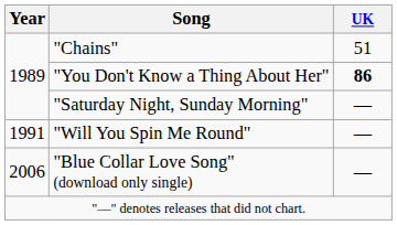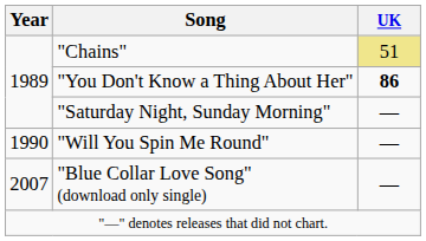"Chains" | UK: no background -> khaki background
"Will You Spin Me Round" | Year: 1991 -> 1990
"Blue Collar Love Song" (download only single) | Year: 2006 -> 2007
